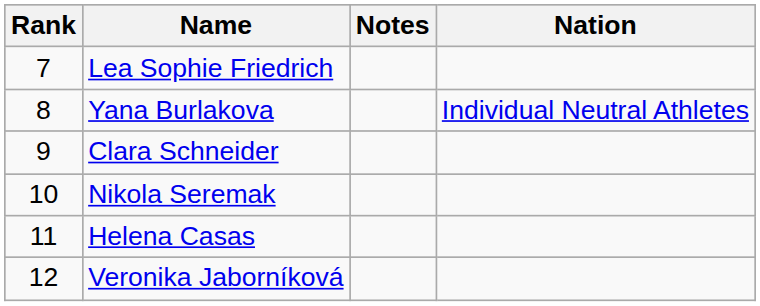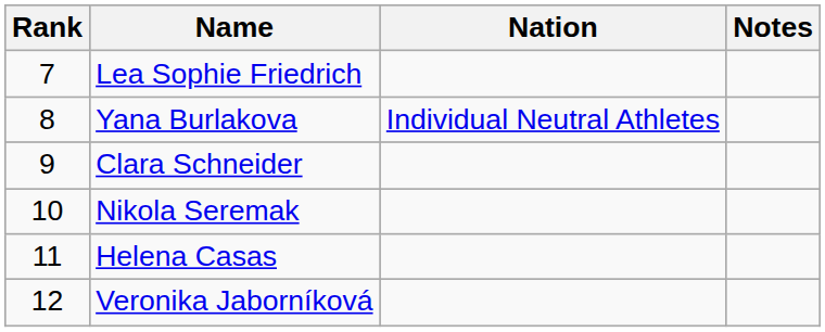columns swapped: Nation <-> Notes
